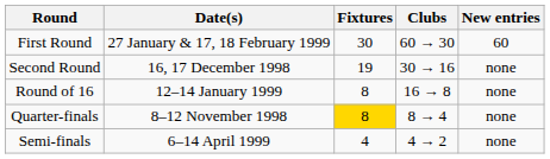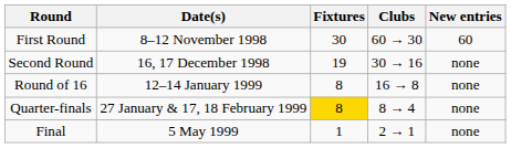First Round | Date(s): 27 January & 17, 18 February 1999 -> 8–12 November 1998
Quarter-finals | Date(s): 8–12 November 1998 -> 27 January & 17, 18 February 1999
- row: Semi-finals | 6–14 April 1999 | 4 | 4 → 2 | none
+ row: Final | 5 May 1999 | 1 | 2 → 1 | none
